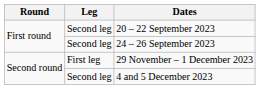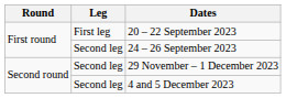20 – 22 September 2023 | Leg: Second leg -> First leg
29 November – 1 December 2023 | Leg: First leg -> Second leg
